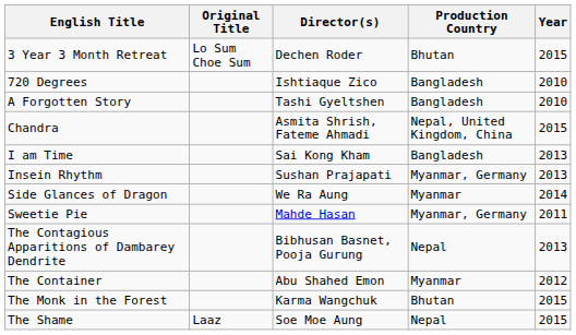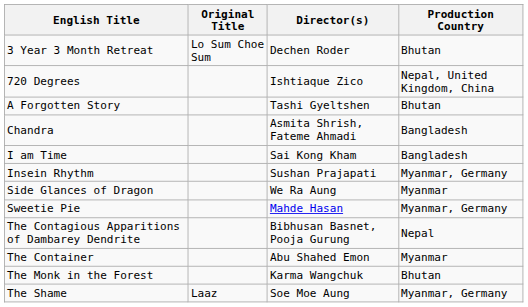- column: Year | 2015 | 2010 | 2010 | 2015 | 2013 | 2013 | 2014 | 2011 | 2013 | 2012 | 2015 | 2015
720 Degrees | Production Country: Bangladesh -> Nepal, United Kingdom, China
A Forgotten Story | Production Country: Bangladesh -> Bhutan
Chandra | Production Country: Nepal, United Kingdom, China -> Bangladesh
The Shame | Production Country: Nepal -> Myanmar, Germany
